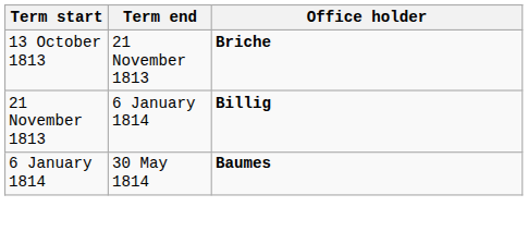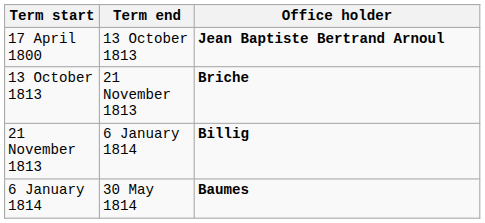+ row: 17 April 1800 | 13 October 1813 | Jean Baptiste Bertrand Arnoul
